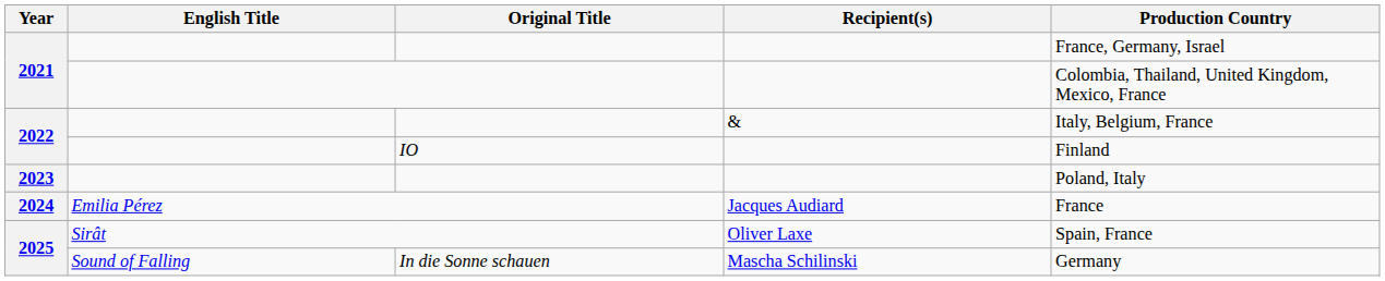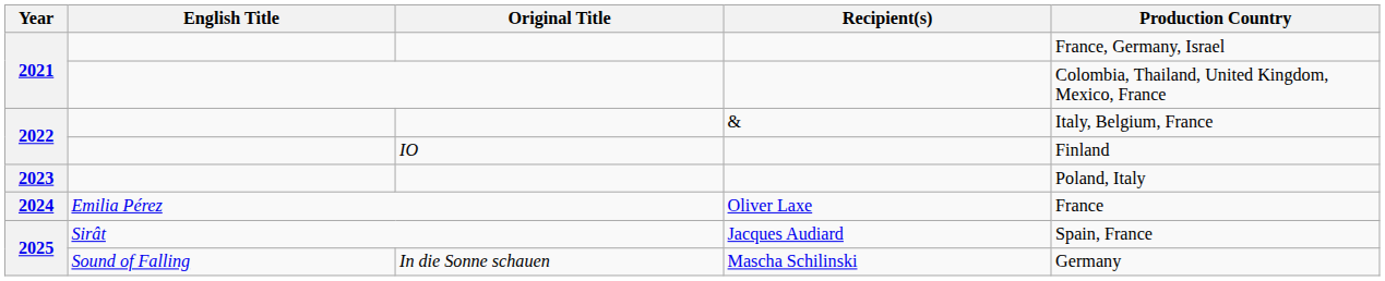2024 | Recipient(s): Jacques Audiard -> Oliver Laxe
2025 / Sirât | Recipient(s): Oliver Laxe -> Jacques Audiard
